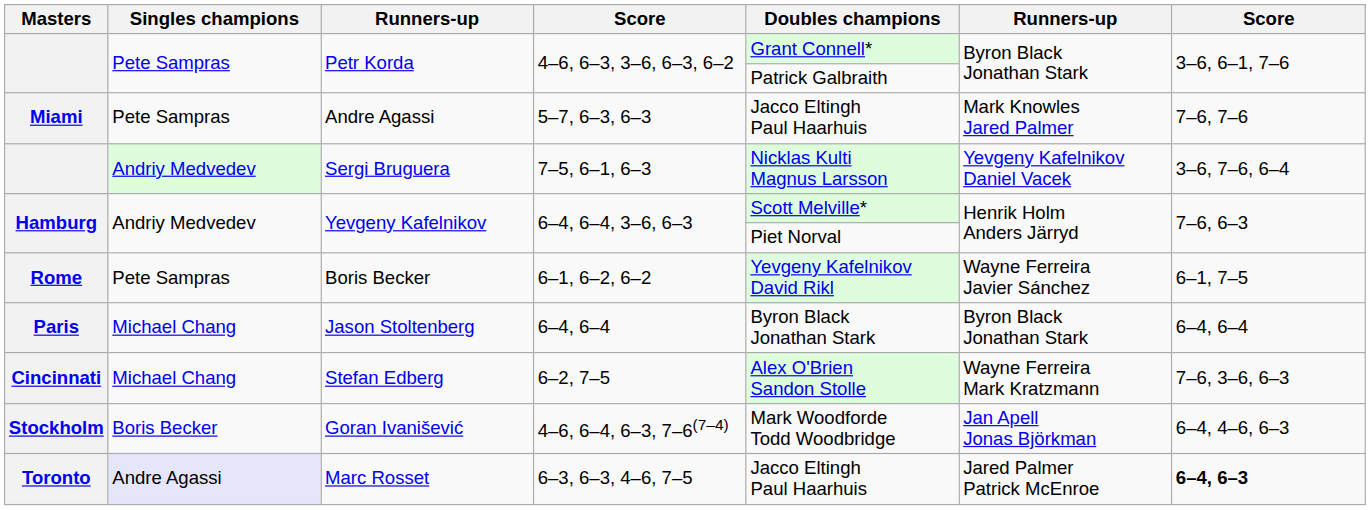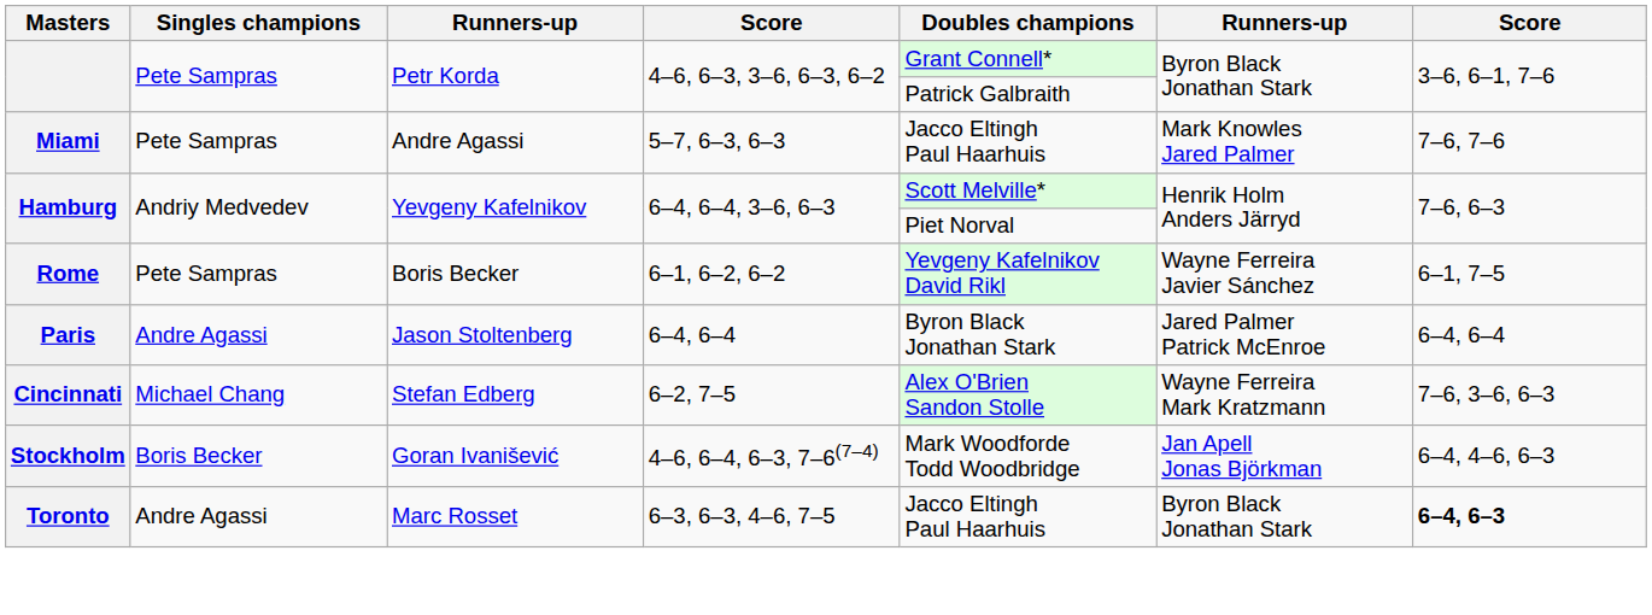- row: Andriy Medvedev | Sergi Bruguera | 7–5, 6–1, 6–3 | Nicklas Kulti Magnus Larsson | Yevgeny Kafelnikov Daniel Vacek | 3–6, 7–6, 6–4
Jason Stoltenberg | Singles champions: Michael Chang -> Andre Agassi
Jason Stoltenberg | column 6: Byron Black Jonathan Stark -> Jared Palmer Patrick McEnroe
Marc Rosset | Singles champions: lavender background -> no background
Marc Rosset | column 6: Jared Palmer Patrick McEnroe -> Byron Black Jonathan Stark
